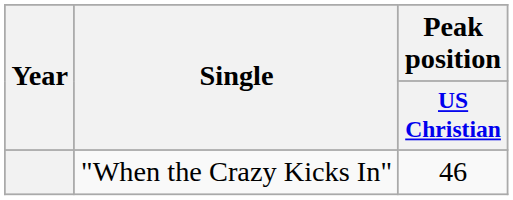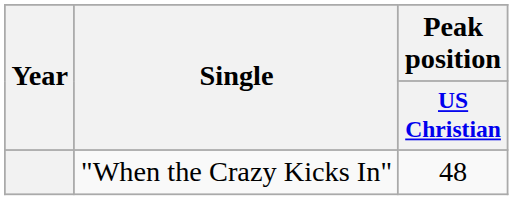"When the Crazy Kicks In" | Peak position / US Christian: 46 -> 48
